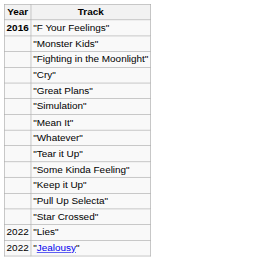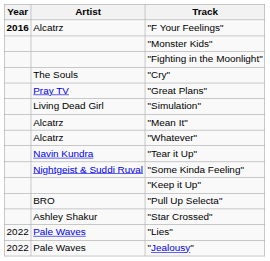+ column: Artist | Alcatrz | The Souls | Pray TV | Living Dead Girl | Alcatrz | Alcatrz | Navin Kundra | Nightgeist & Suddi Ruval | BRO | Ashley Shakur | Pale Waves | Pale Waves
